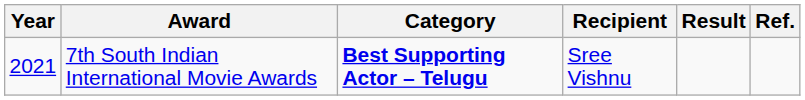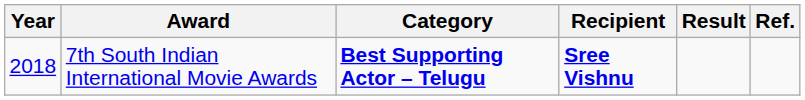7th South Indian International Movie Awards | Year: 2021 -> 2018
7th South Indian International Movie Awards | Recipient: normal -> bold
